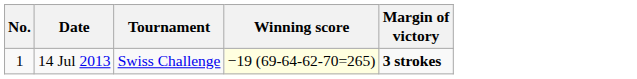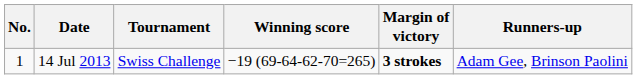+ column: Runners-up | Adam Gee, Brinson Paolini
14 Jul 2013 | Winning score: lightyellow background -> no background
